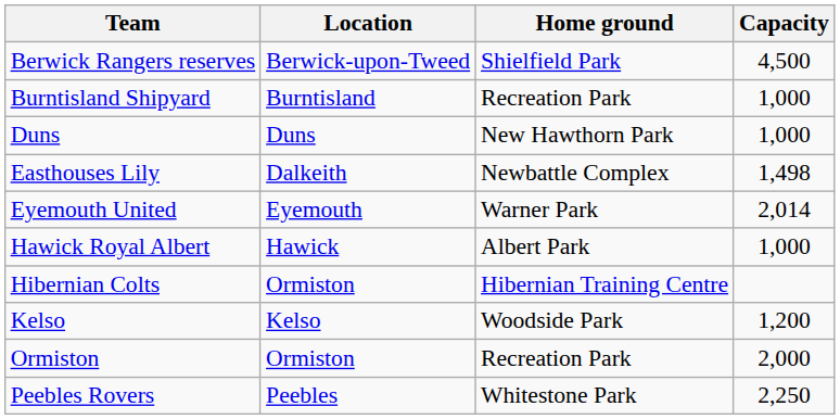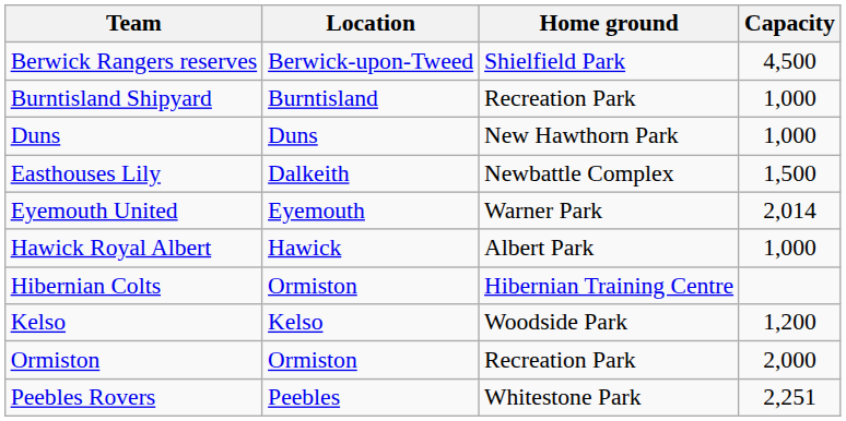Easthouses Lily | Capacity: 1,498 -> 1,500
Peebles Rovers | Capacity: 2,250 -> 2,251
